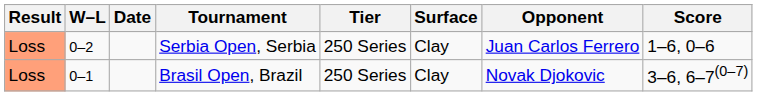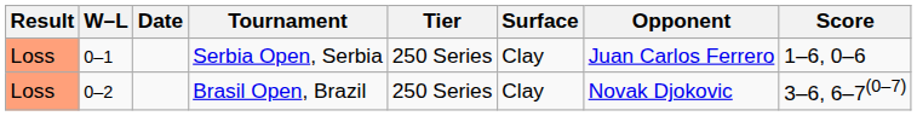Serbia Open, Serbia | W–L: 0–2 -> 0–1
Brasil Open, Brazil | W–L: 0–1 -> 0–2
